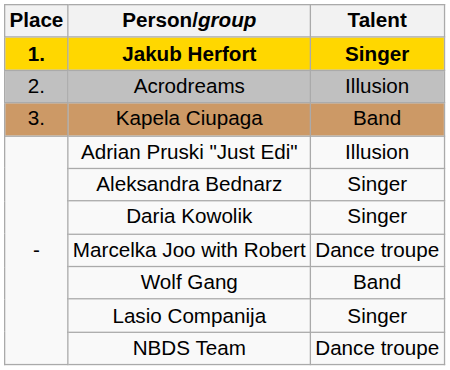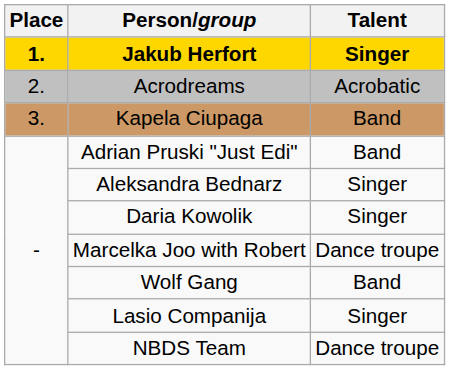Acrodreams | Talent: Illusion -> Acrobatic
Adrian Pruski "Just Edi" | Talent: Illusion -> Band
